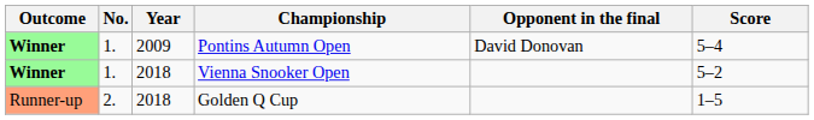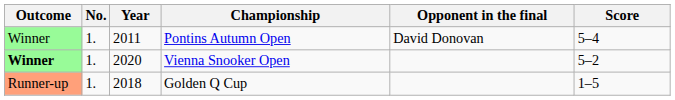Pontins Autumn Open | Outcome: bold -> normal
Pontins Autumn Open | Year: 2009 -> 2011
Vienna Snooker Open | Year: 2018 -> 2020
Golden Q Cup | No.: 2. -> 1.
